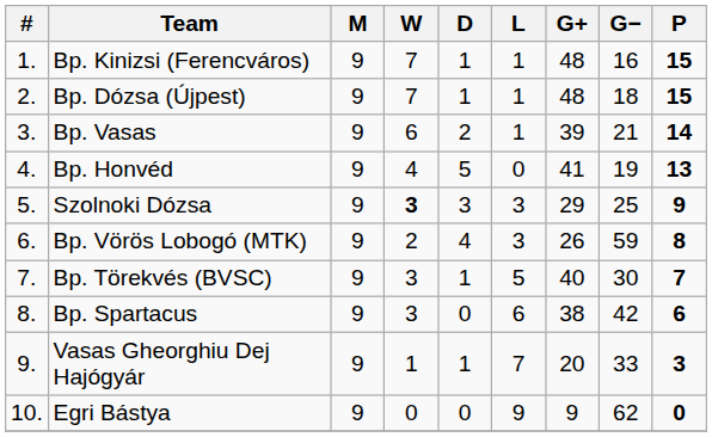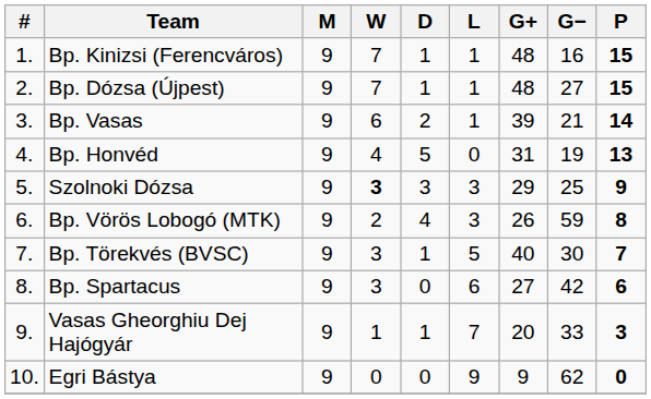Bp. Dózsa (Újpest) | G−: 18 -> 27
Bp. Honvéd | G+: 41 -> 31
Bp. Spartacus | G+: 38 -> 27
